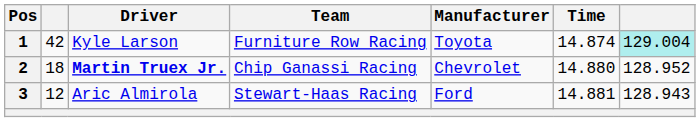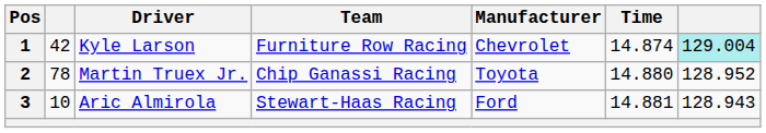1 | Manufacturer: Toyota -> Chevrolet
2 | column 2: 18 -> 78
2 | Driver: bold -> normal
2 | Manufacturer: Chevrolet -> Toyota
3 | column 2: 12 -> 10
